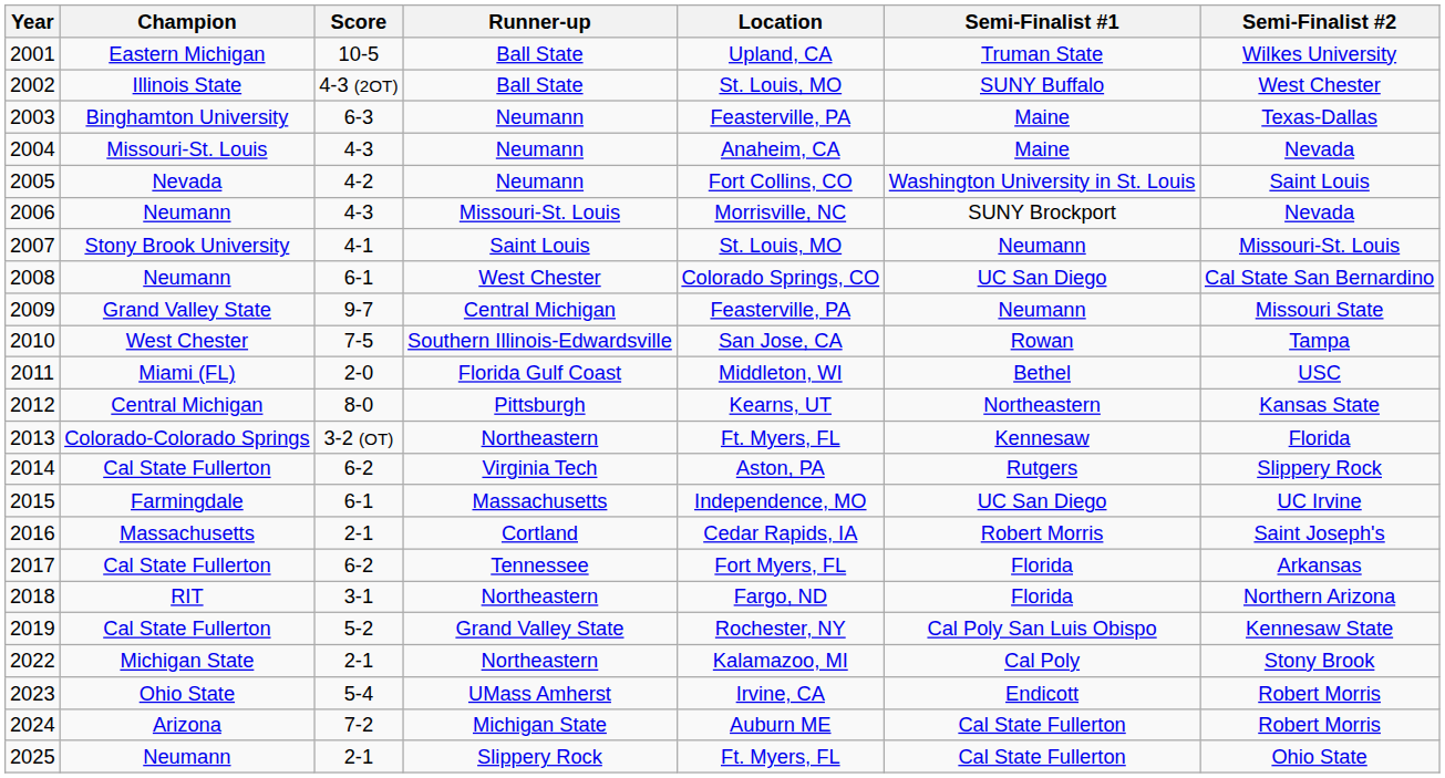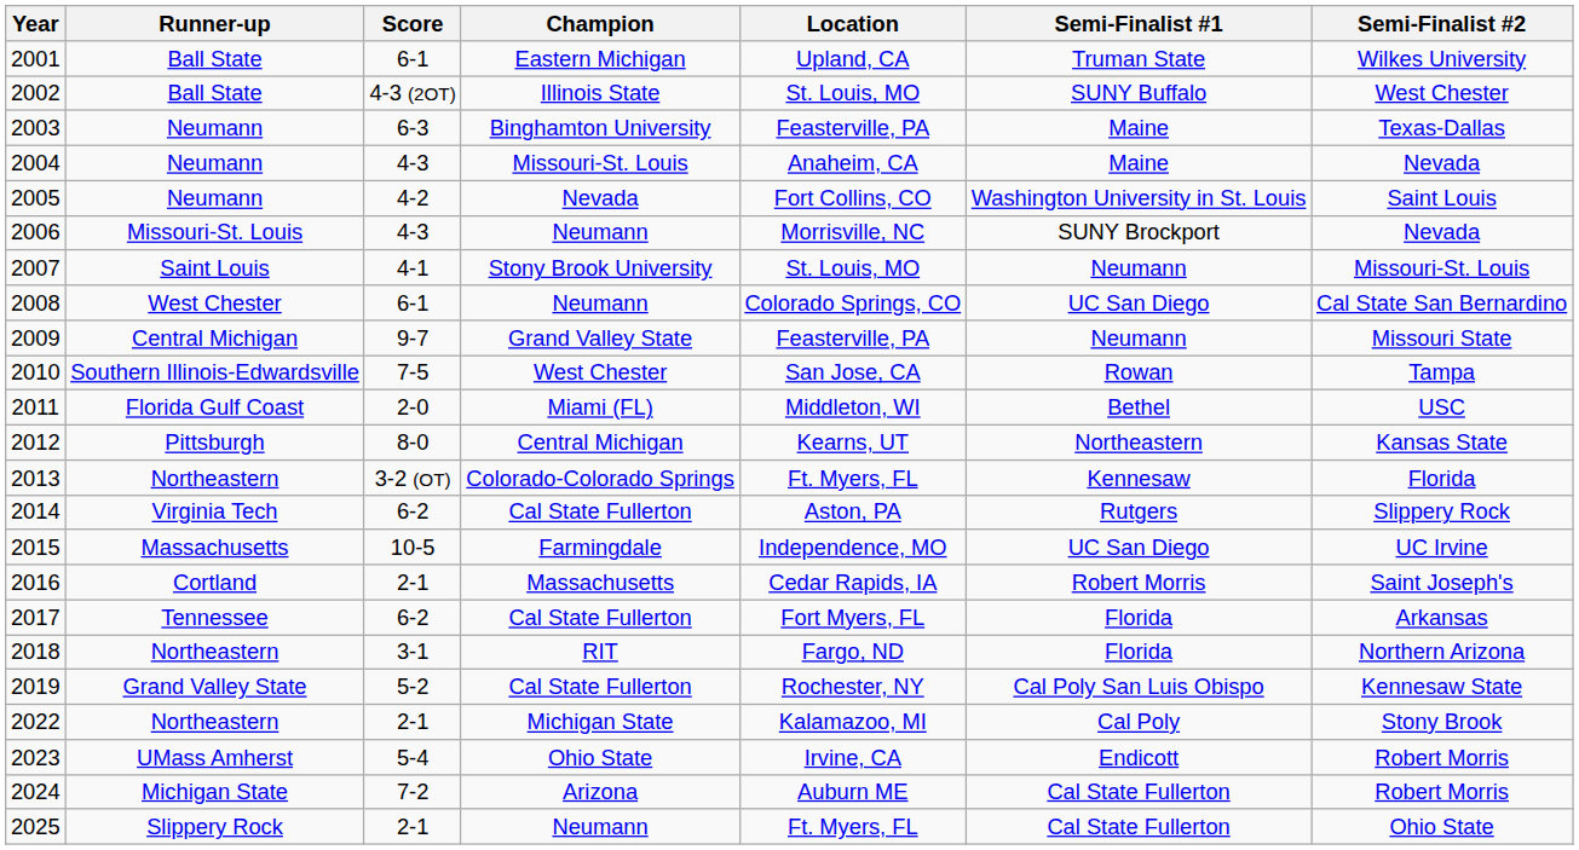columns swapped: Champion <-> Runner-up
2001 | Score: 10-5 -> 6-1
2015 | Score: 6-1 -> 10-5
